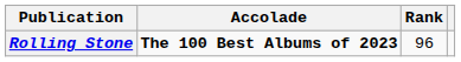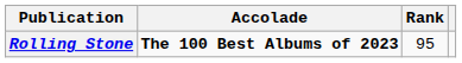Rolling Stone | Rank: 96 -> 95
